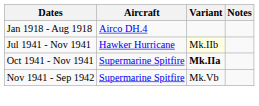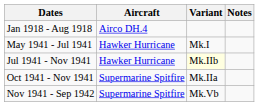+ row: May 1941 - Jul 1941 | Hawker Hurricane | Mk.I
Oct 1941 - Nov 1941 | Variant: bold -> normal
